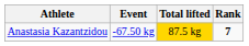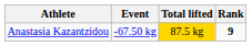Anastasia Kazantzidou | Rank: 7 -> 9
